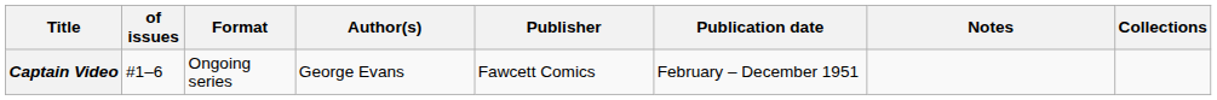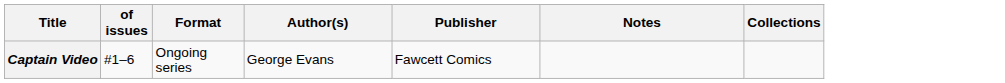- column: Publication date | February – December 1951
